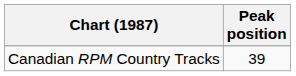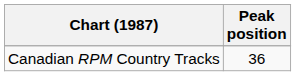Canadian RPM Country Tracks | Peak position: 39 -> 36
